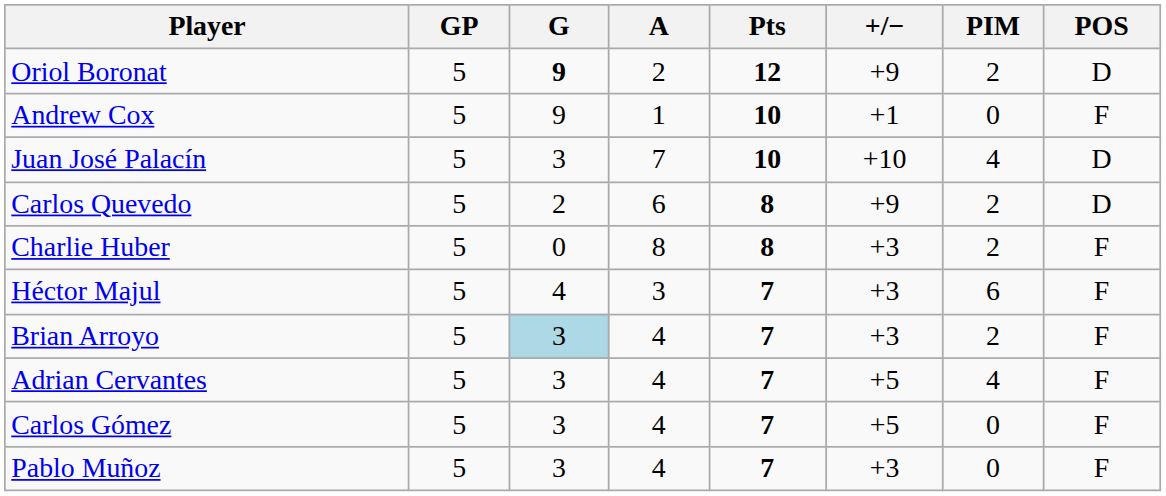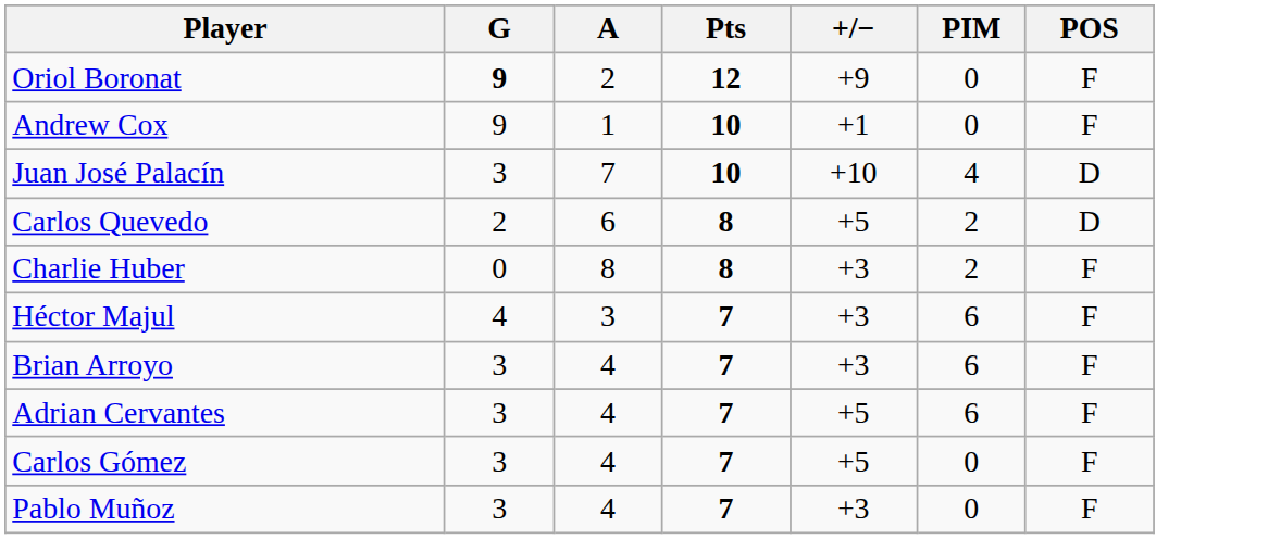- column: GP | 5 | 5 | 5 | 5 | 5 | 5 | 5 | 5 | 5 | 5
Oriol Boronat | PIM: 2 -> 0
Oriol Boronat | POS: D -> F
Carlos Quevedo | +/−: +9 -> +5
Brian Arroyo | G: lightblue background -> no background
Brian Arroyo | PIM: 2 -> 6
Adrian Cervantes | PIM: 4 -> 6
